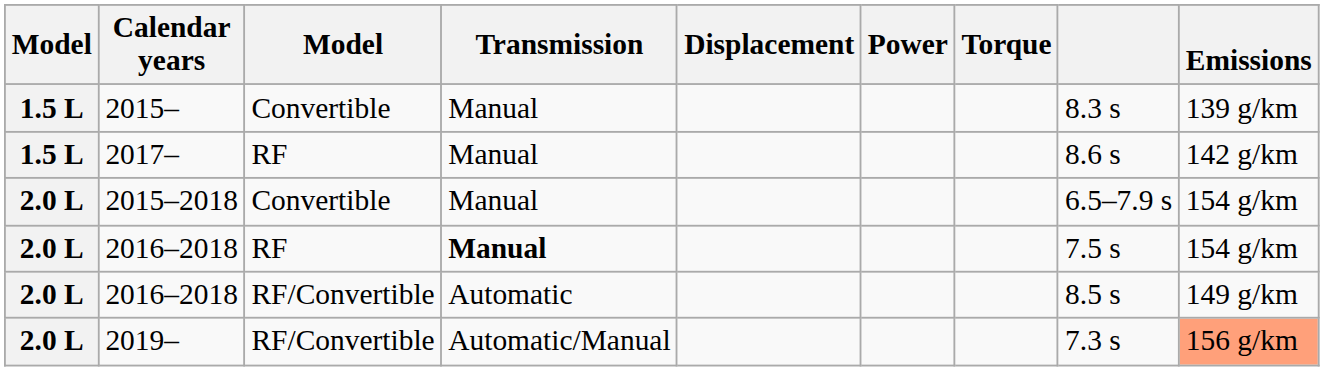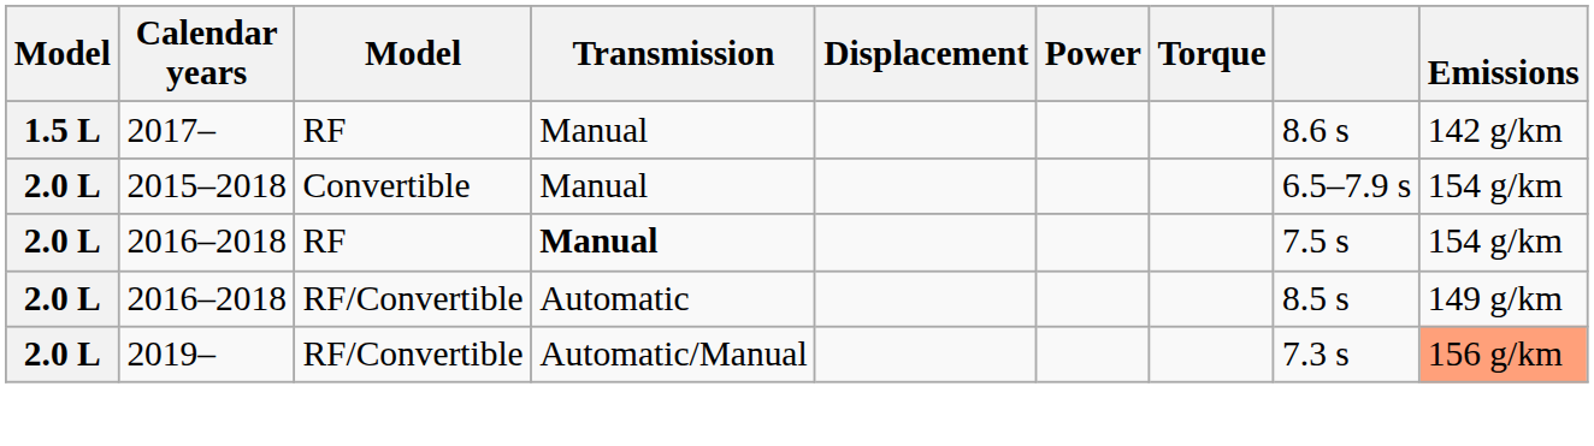- row: 1.5 L | 2015– | Convertible | Manual | 8.3 s | 139 g/km
